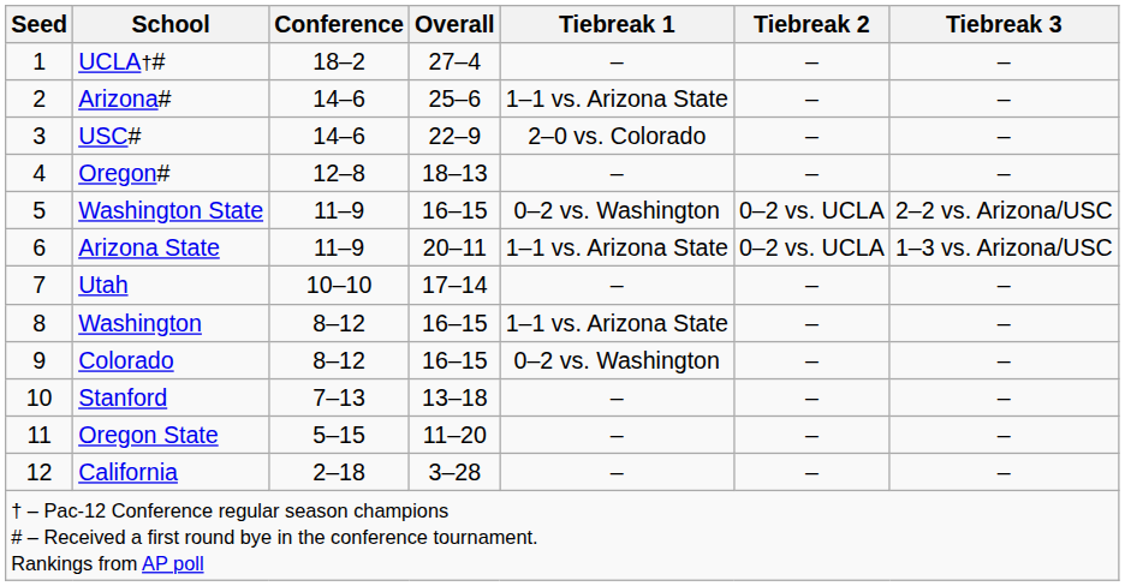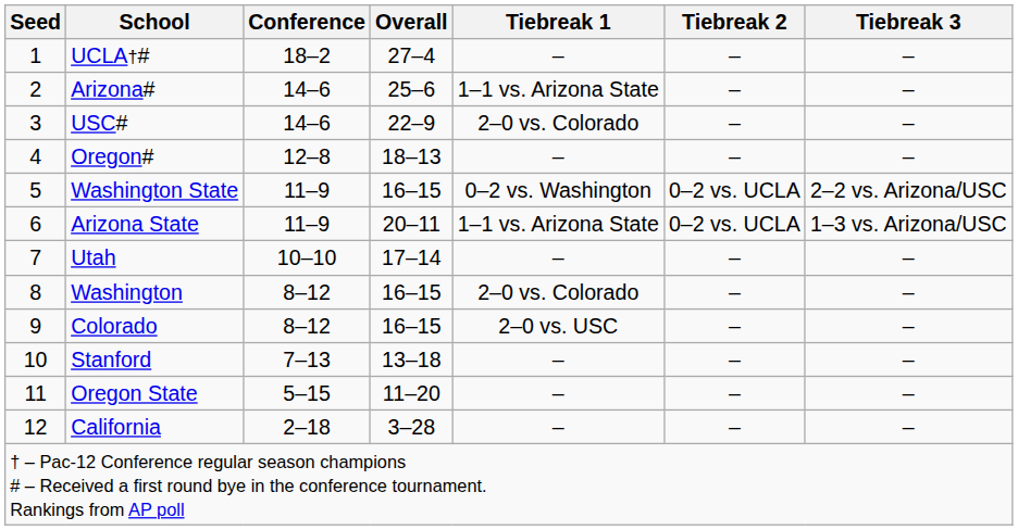Washington | Tiebreak 1: 1–1 vs. Arizona State -> 2–0 vs. Colorado
Colorado | Tiebreak 1: 0–2 vs. Washington -> 2–0 vs. USC
